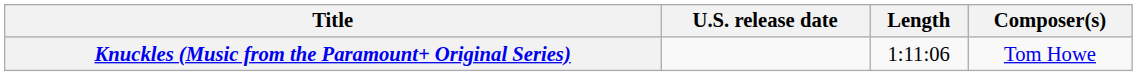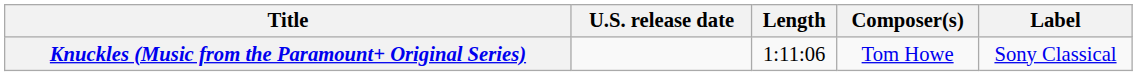+ column: Label | Sony Classical
